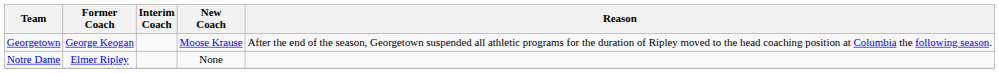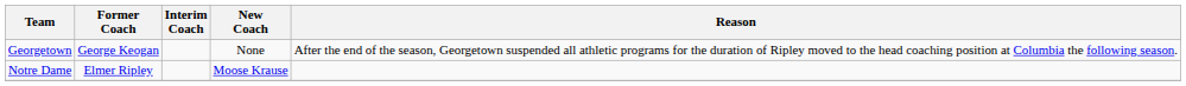Georgetown | New Coach: Moose Krause -> None
Notre Dame | New Coach: None -> Moose Krause
